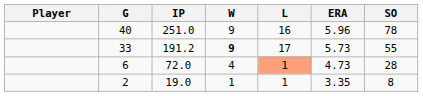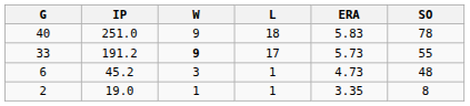- column: Player
40 | L: 16 -> 18
40 | ERA: 5.96 -> 5.83
6 | IP: 72.0 -> 45.2
6 | W: 4 -> 3
6 | L: lightsalmon background -> no background
6 | SO: 28 -> 48
